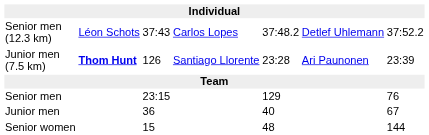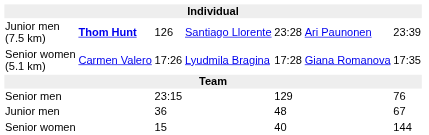- row: Senior men (12.3 km) | Léon Schots | 37:43 | Carlos Lopes | 37:48.2 | Detlef Uhlemann | 37:52.2
+ row: Senior women (5.1 km) | Carmen Valero | 17:26 | Lyudmila Bragina | 17:28 | Giana Romanova | 17:35
Junior men | column 5: 40 -> 48
Senior women | column 5: 48 -> 40
